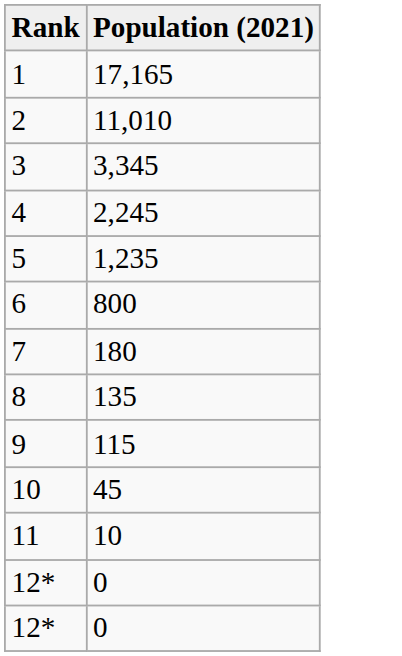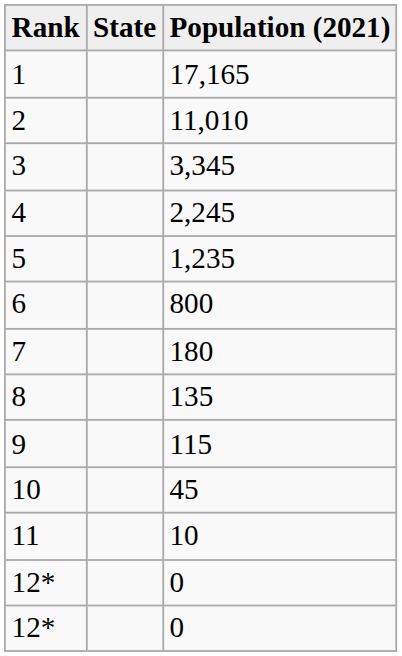+ column: State
